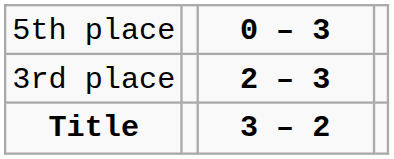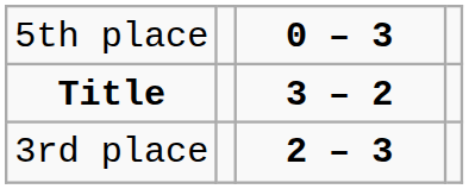rows swapped: 3rd place <-> Title
